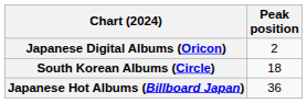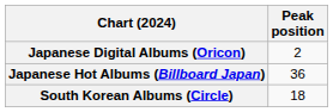rows swapped: Japanese Hot Albums (Billboard Japan) <-> South Korean Albums (Circle)
